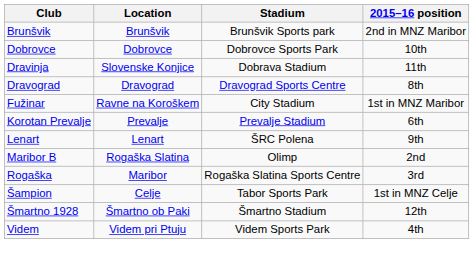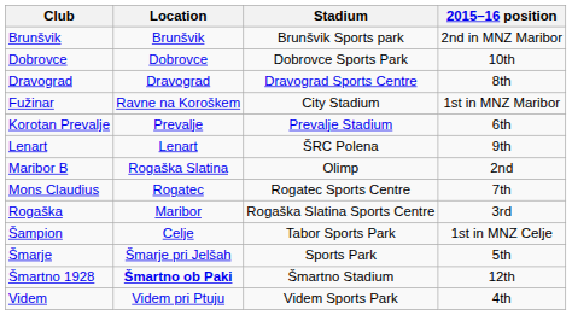- row: Dravinja | Slovenske Konjice | Dobrava Stadium | 11th
+ row: Mons Claudius | Rogatec | Rogatec Sports Centre | 7th
+ row: Šmarje | Šmarje pri Jelšah | Sports Park | 5th
Šmartno 1928 | Location: normal -> bold
